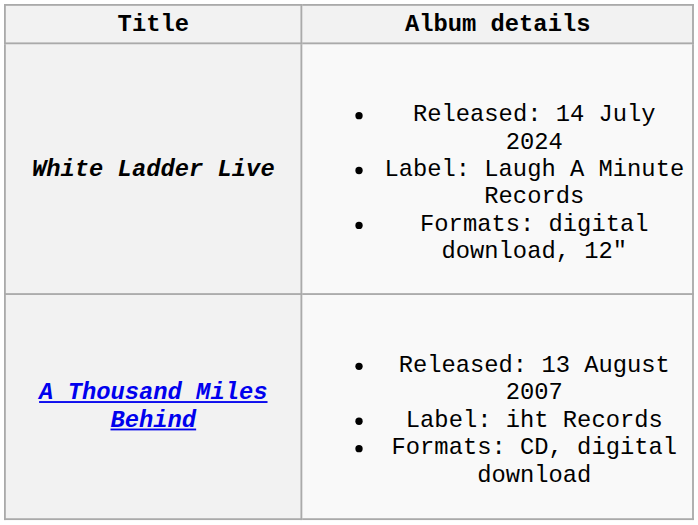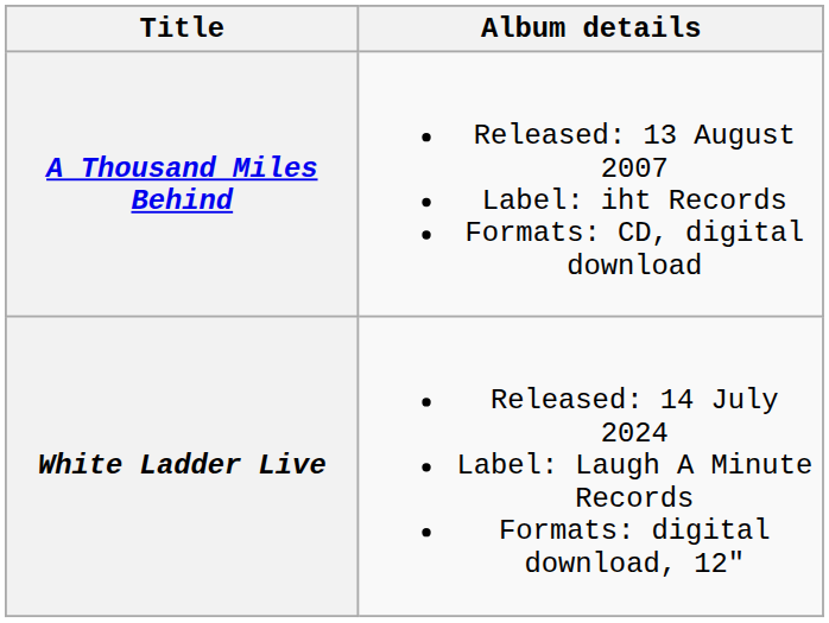rows swapped: A Thousand Miles Behind <-> White Ladder Live
